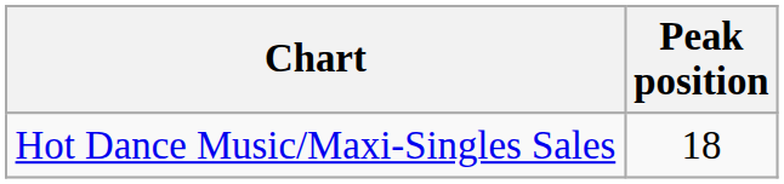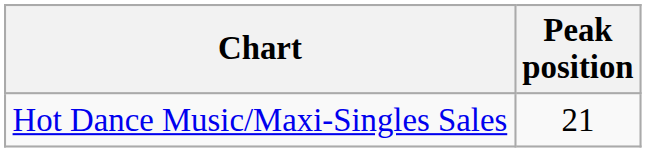Hot Dance Music/Maxi-Singles Sales | Peak position: 18 -> 21
